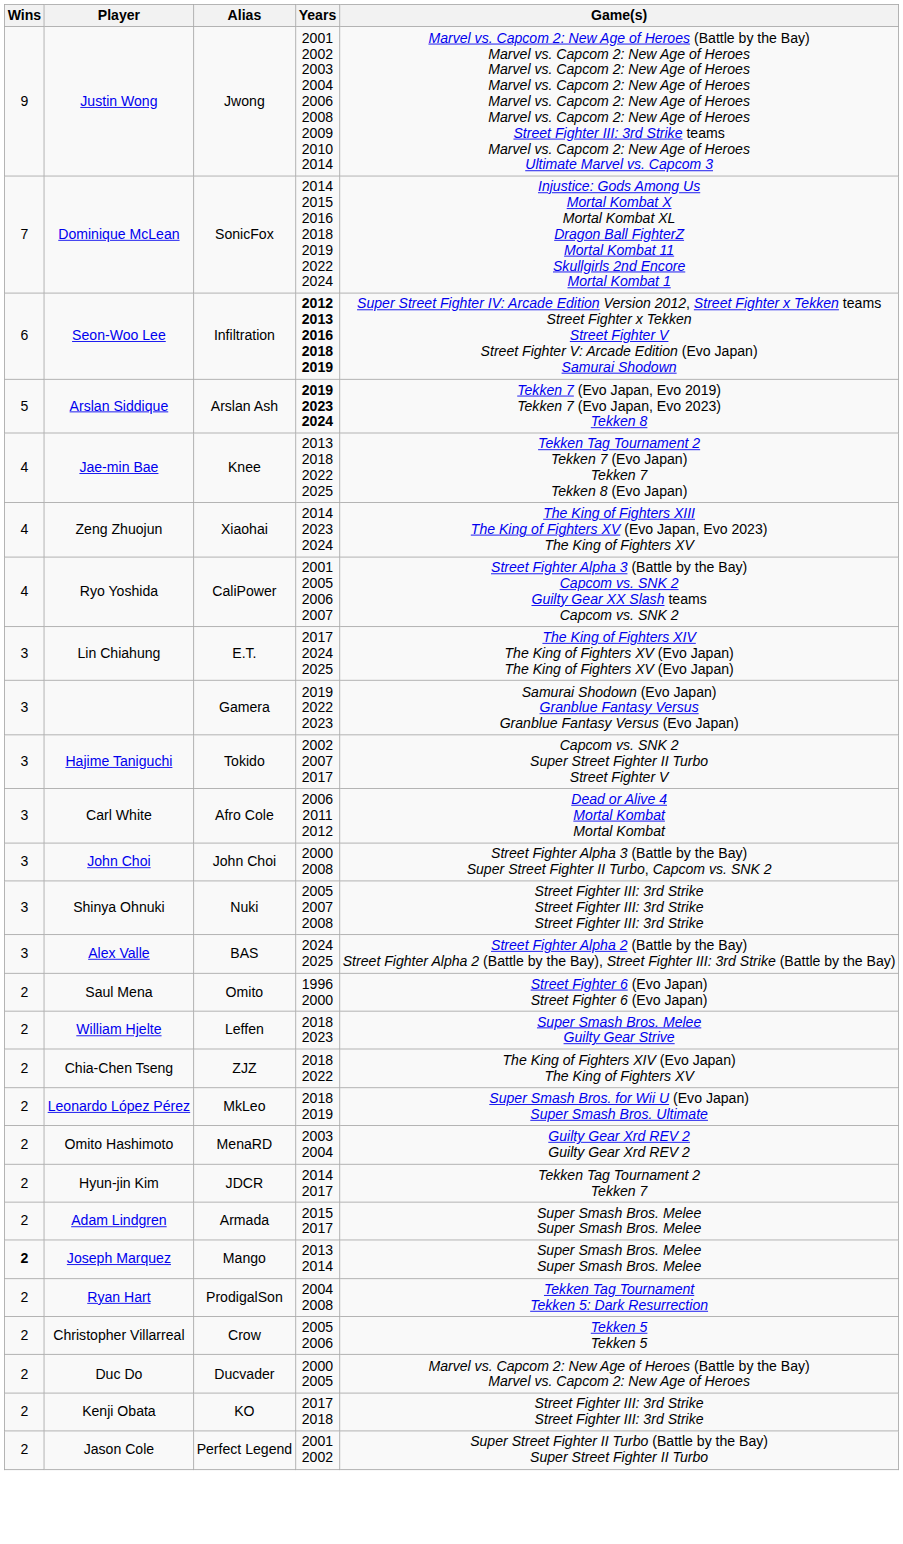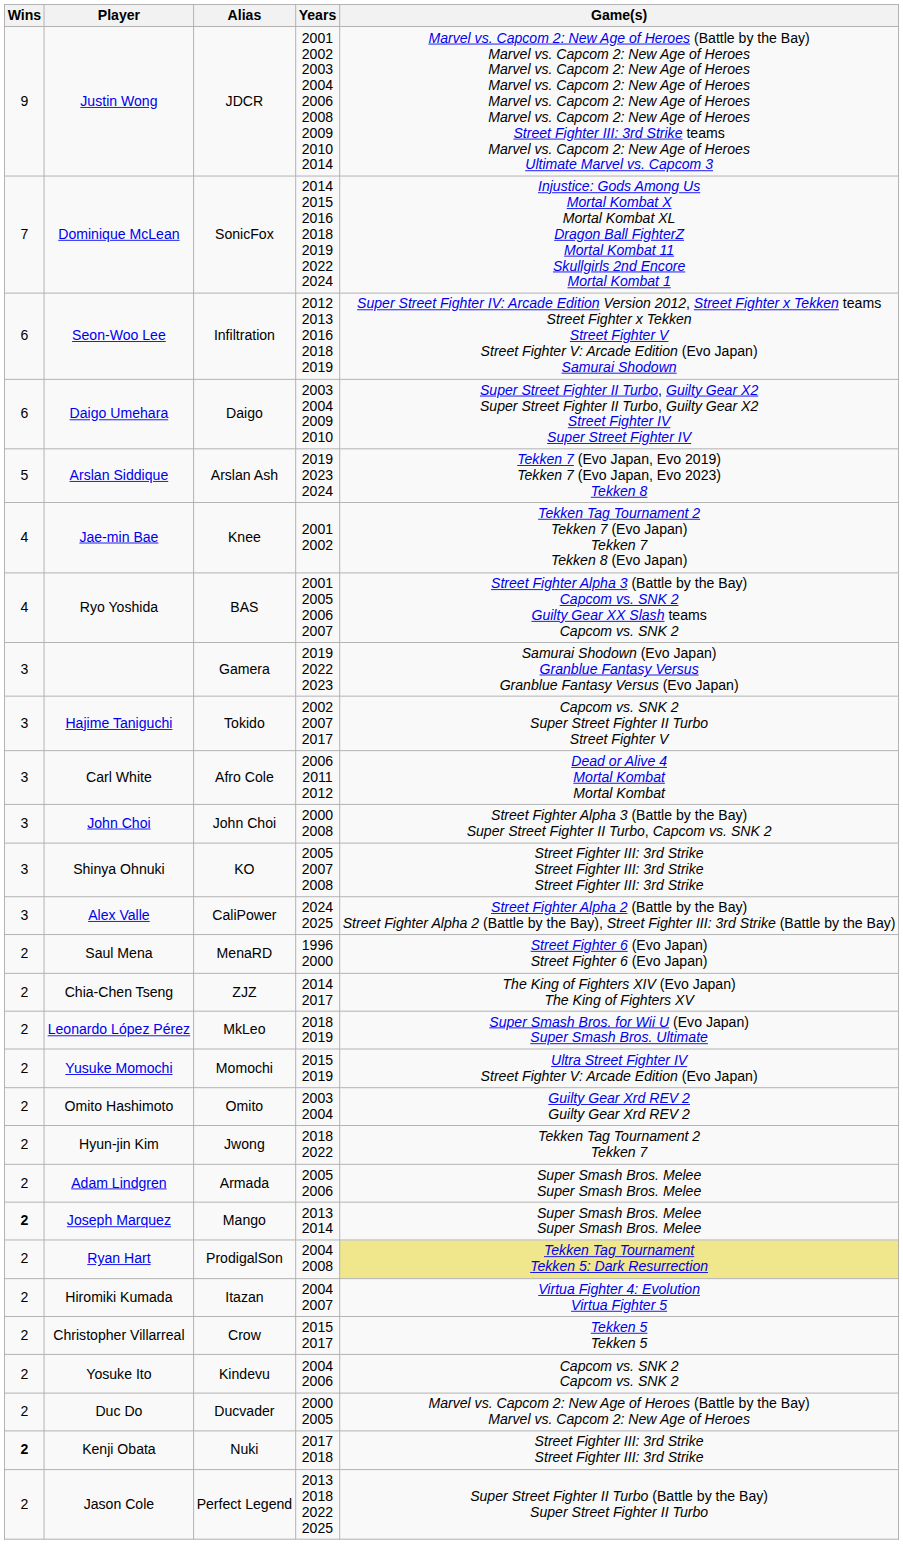Justin Wong | Alias: Jwong -> JDCR
Seon-Woo Lee | Years: bold -> normal
+ row: 6 | Daigo Umehara | Daigo | 2003 2004 2009 2010 | Super Street Fighter II Turbo, Guilty Gear X2 Super Street Fighter II Turbo, Guilty Gear X2 Street Fighter IV Super Street Fighter IV
Arslan Siddique | Years: bold -> normal
Jae-min Bae | Years: 2013 2018 2022 2025 -> 2001 2002
- row: 4 | Zeng Zhuojun | Xiaohai | 2014 2023 2024 | The King of Fighters XIII The King of Fighters XV (Evo Japan, Evo 2023) The King of Fighters XV
Ryo Yoshida | Alias: CaliPower -> BAS
- row: 3 | Lin Chiahung | E.T. | 2017 2024 2025 | The King of Fighters XIV The King of Fighters XV (Evo Japan) The King of Fighters XV (Evo Japan)
Shinya Ohnuki | Alias: Nuki -> KO
Alex Valle | Alias: BAS -> CaliPower
Saul Mena | Alias: Omito -> MenaRD
- row: 2 | William Hjelte | Leffen | 2018 2023 | Super Smash Bros. Melee Guilty Gear Strive
Chia-Chen Tseng | Years: 2018 2022 -> 2014 2017
+ row: 2 | Yusuke Momochi | Momochi | 2015 2019 | Ultra Street Fighter IV Street Fighter V: Arcade Edition (Evo Japan)
Omito Hashimoto | Alias: MenaRD -> Omito
Hyun-jin Kim | Alias: JDCR -> Jwong
Hyun-jin Kim | Years: 2014 2017 -> 2018 2022
Adam Lindgren | Years: 2015 2017 -> 2005 2006
Ryan Hart | Game(s): no background -> khaki background
+ row: 2 | Hiromiki Kumada | Itazan | 2004 2007 | Virtua Fighter 4: Evolution Virtua Fighter 5
Christopher Villarreal | Years: 2005 2006 -> 2015 2017
+ row: 2 | Yosuke Ito | Kindevu | 2004 2006 | Capcom vs. SNK 2 Capcom vs. SNK 2
Kenji Obata | Wins: normal -> bold
Kenji Obata | Alias: KO -> Nuki
Jason Cole | Years: 2001 2002 -> 2013 2018 2022 2025
